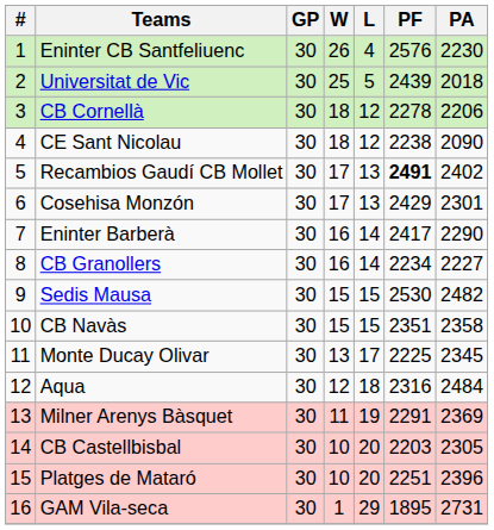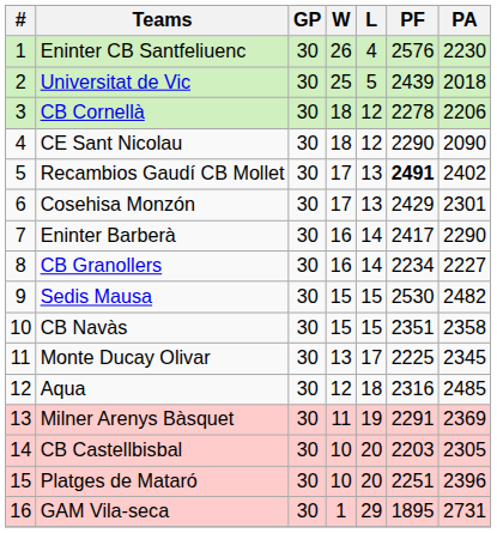CE Sant Nicolau | PF: 2238 -> 2290
Aqua | PA: 2484 -> 2485
